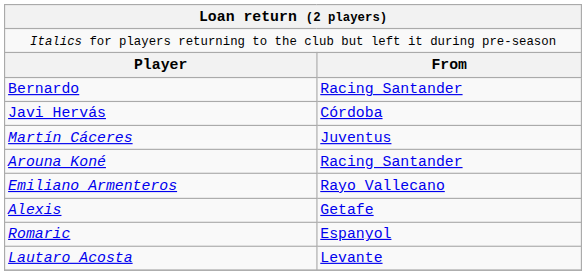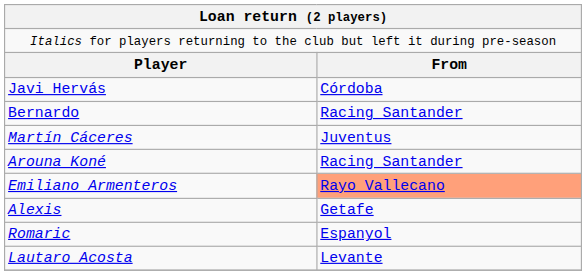rows swapped: Bernardo <-> Javi Hervás
Emiliano Armenteros | column 2: no background -> lightsalmon background
